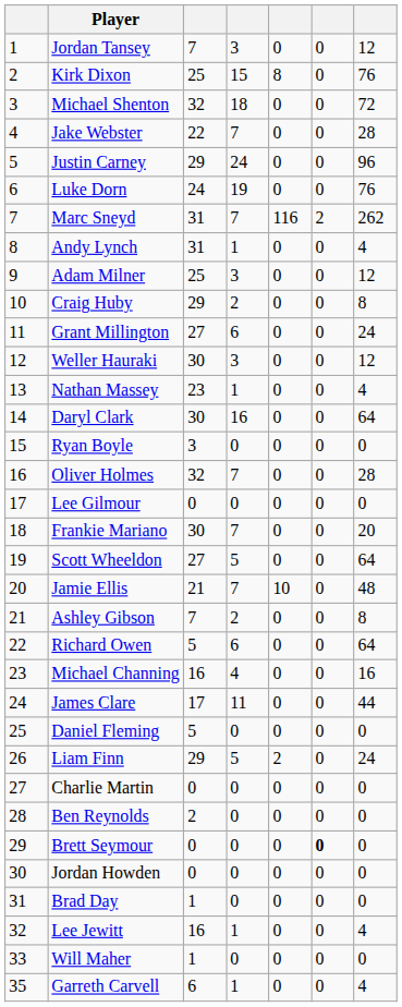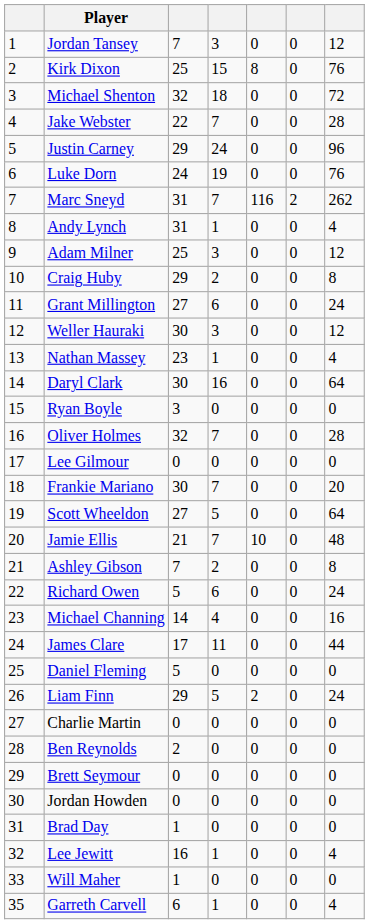Richard Owen | column 7: 64 -> 24
Michael Channing | column 3: 16 -> 14
Brett Seymour | column 6: bold -> normal
